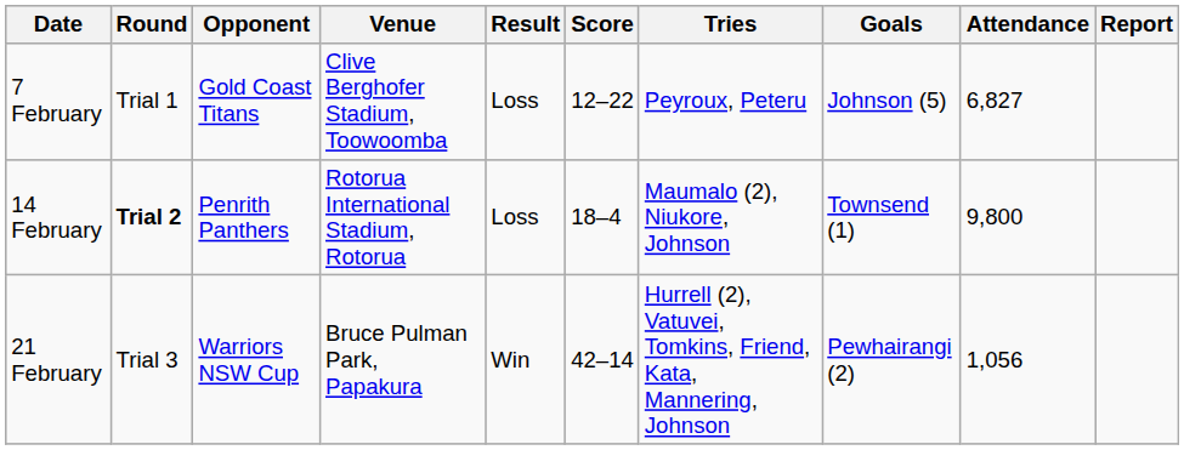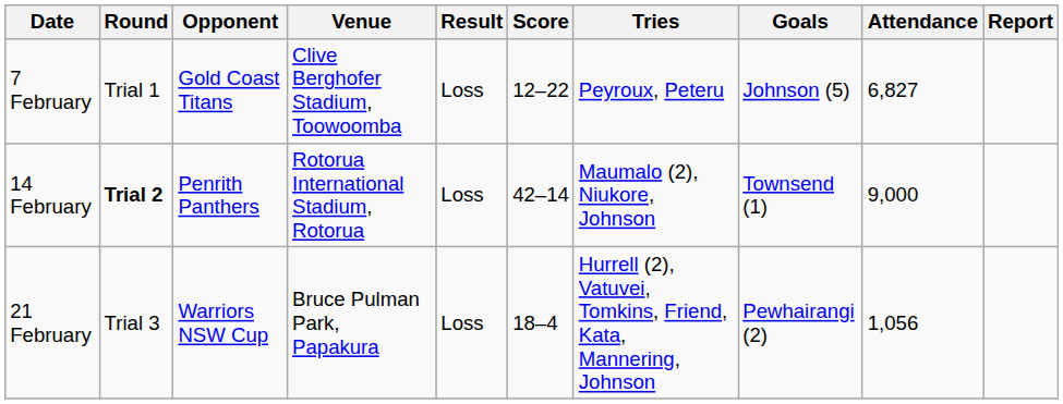14 February | Score: 18–4 -> 42–14
14 February | Attendance: 9,800 -> 9,000
21 February | Result: Win -> Loss
21 February | Score: 42–14 -> 18–4
